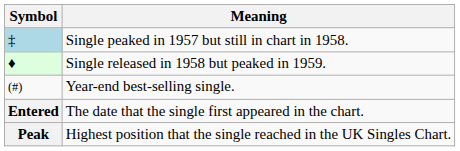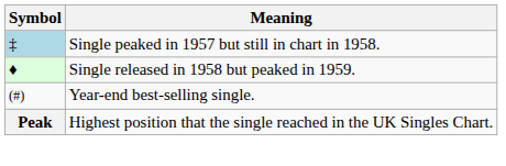- row: Entered | The date that the single first appeared in the chart.
